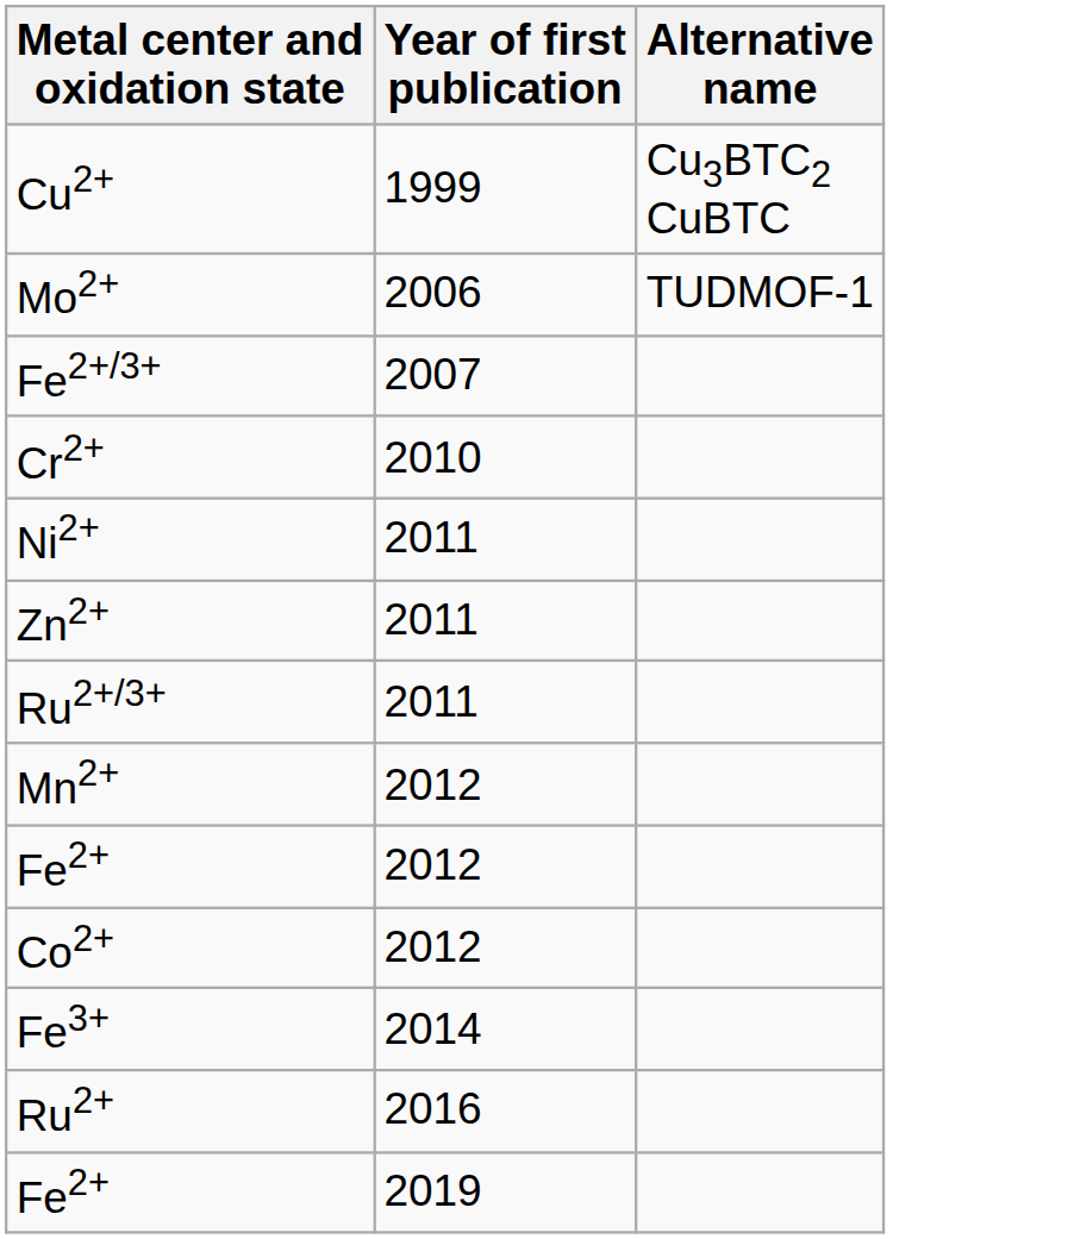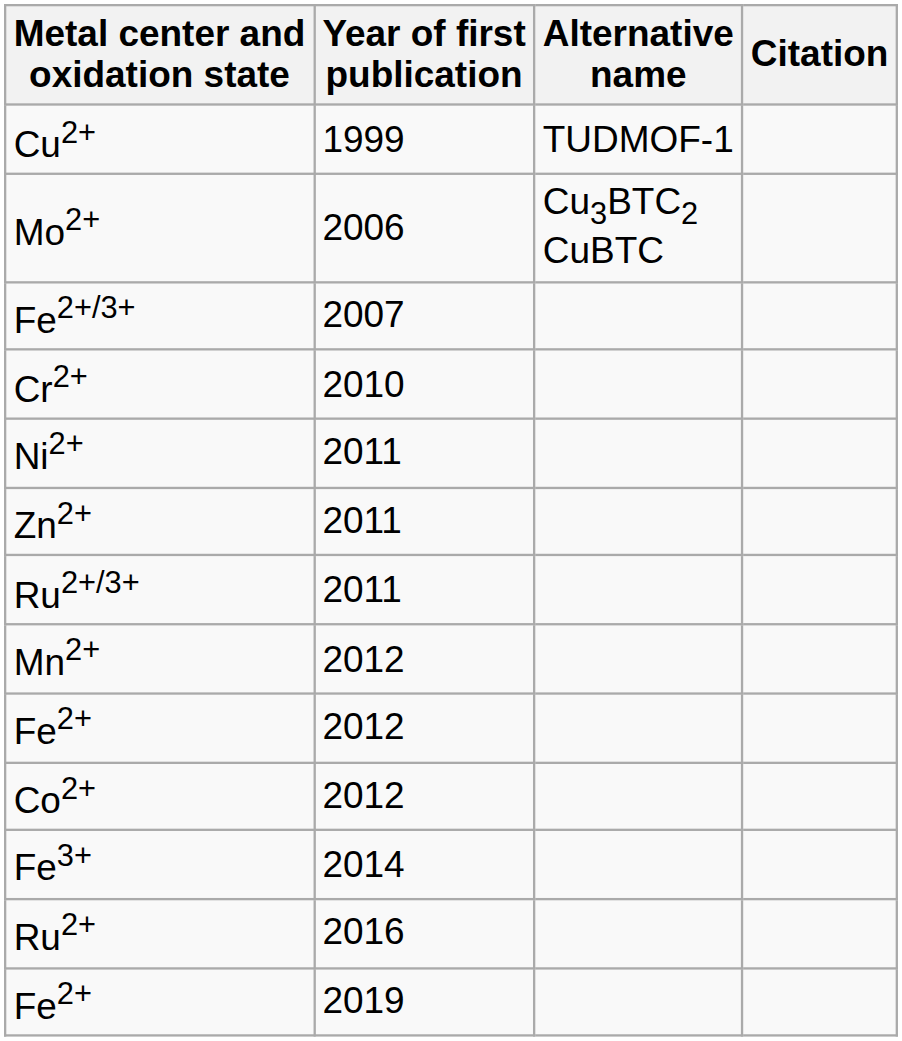+ column: Citation
Cu2+ | Alternative name: Cu3BTC2 CuBTC -> TUDMOF-1
Mo2+ | Alternative name: TUDMOF-1 -> Cu3BTC2 CuBTC
